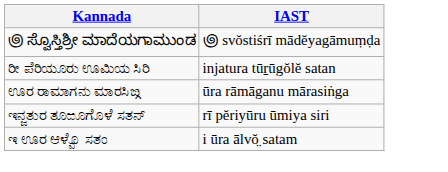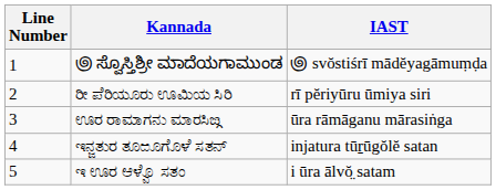+ column: Line Number | 1 | 2 | 3 | 4 | 5
ರೀ ಪೆರಿಯೂರು ಊಮಿಯ ಸಿರಿ | IAST: injatura tūṟūgŏlĕ satan -> rī pĕriyūru ūmiya siri
ಇನ್ಜತುರ ತೂಱೂಗೊಳೆ ಸತನ್ | IAST: rī pĕriyūru ūmiya siri -> injatura tūṟūgŏlĕ satan
